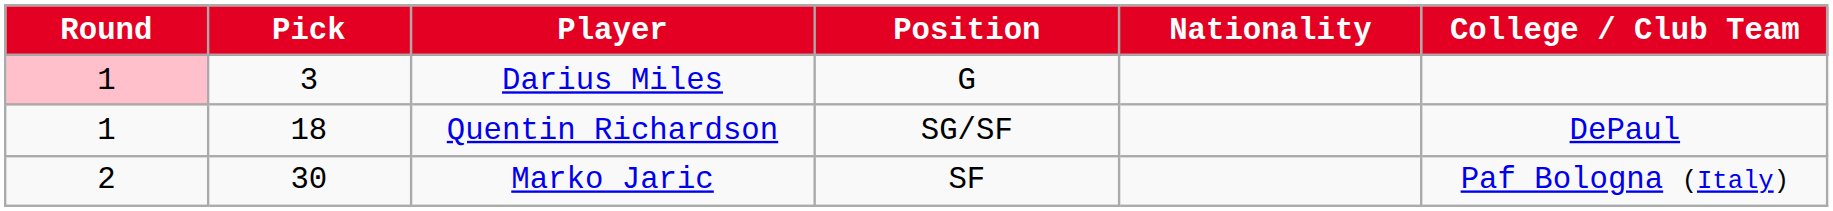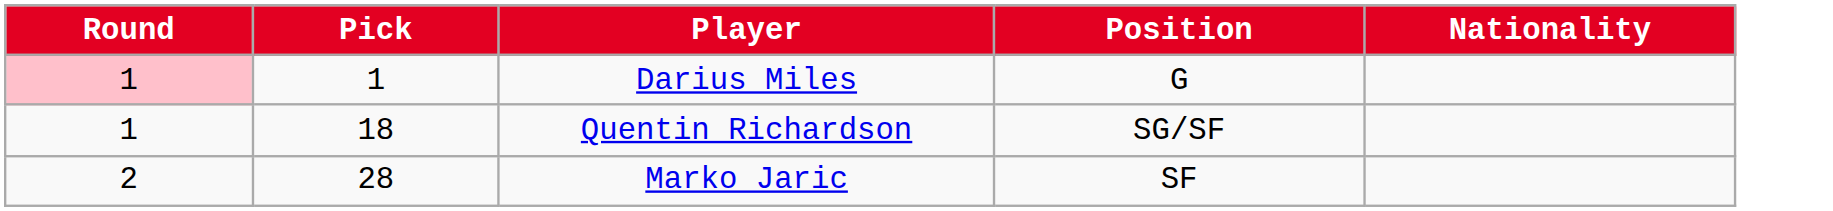- column: College / Club Team | DePaul | Paf Bologna (Italy)
Darius Miles | Pick: 3 -> 1
Marko Jaric | Pick: 30 -> 28
